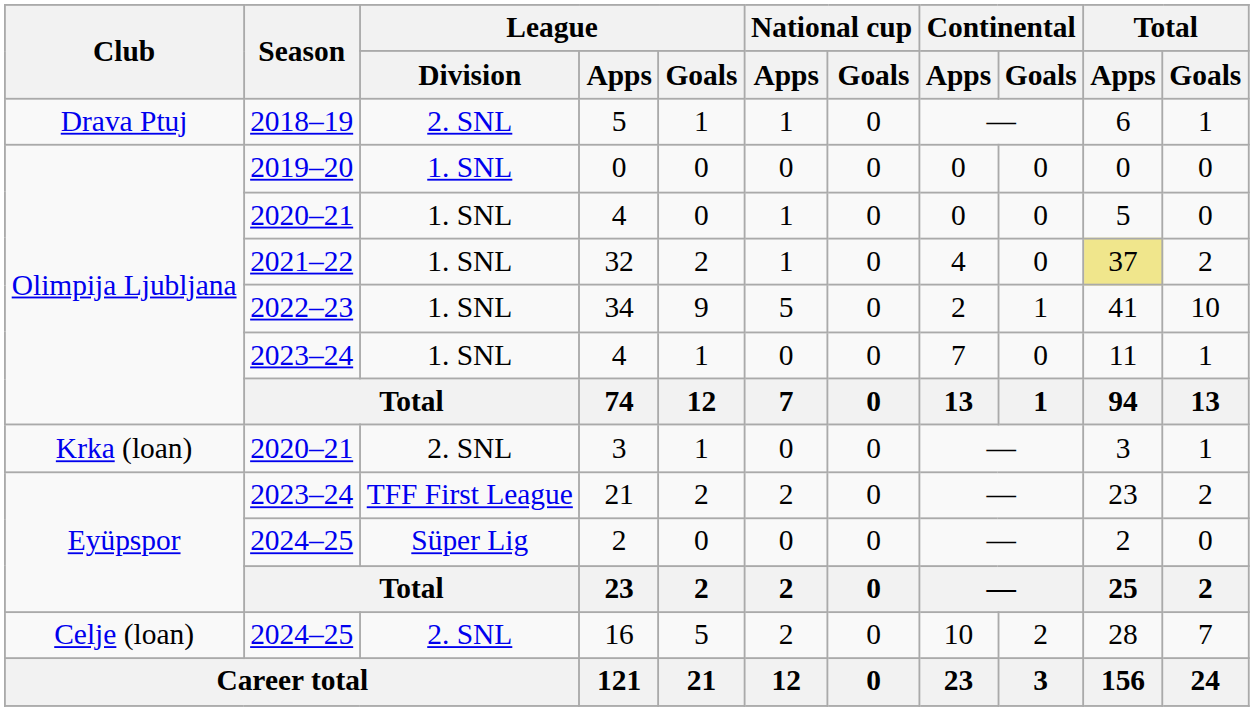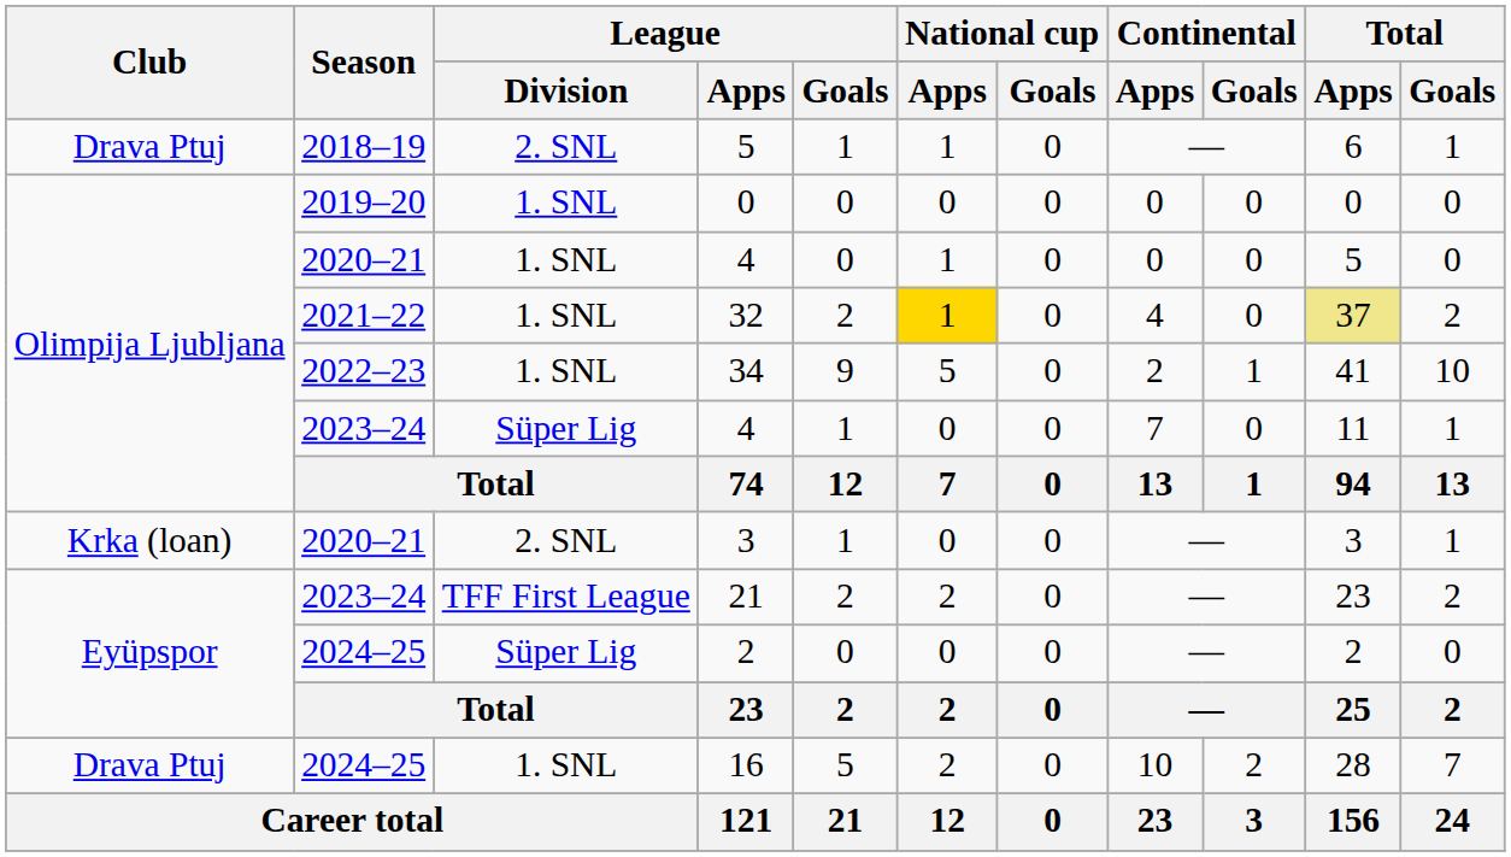32 | National cup / Apps: no background -> gold background
2023–24 / 4 | League / Division: 1. SNL -> Süper Lig
16 | Club: Celje (loan) -> Drava Ptuj
16 | League / Division: 2. SNL -> 1. SNL
